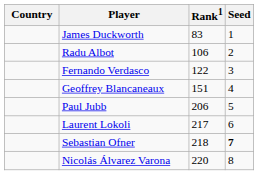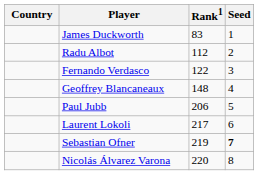Radu Albot | Rank1: 106 -> 112
Geoffrey Blancaneaux | Rank1: 151 -> 148
Sebastian Ofner | Rank1: 218 -> 219
